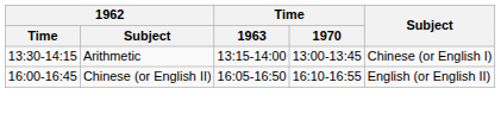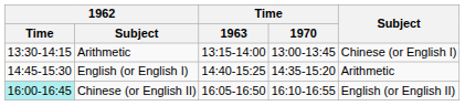+ row: 14:45-15:30 | English (or English I) | 14:40-15:25 | 14:35-15:20 | Arithmetic
Chinese (or English II) | 1962 / Time: no background -> paleturquoise background
